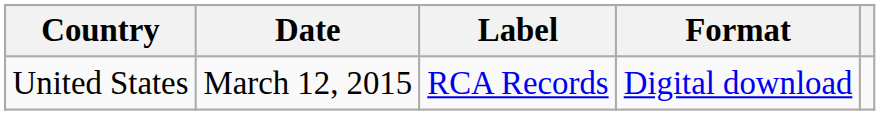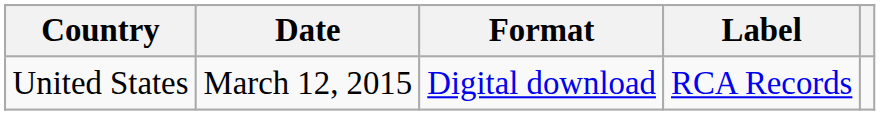columns swapped: Format <-> Label
